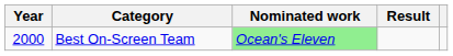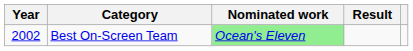Best On-Screen Team | Year: 2000 -> 2002
